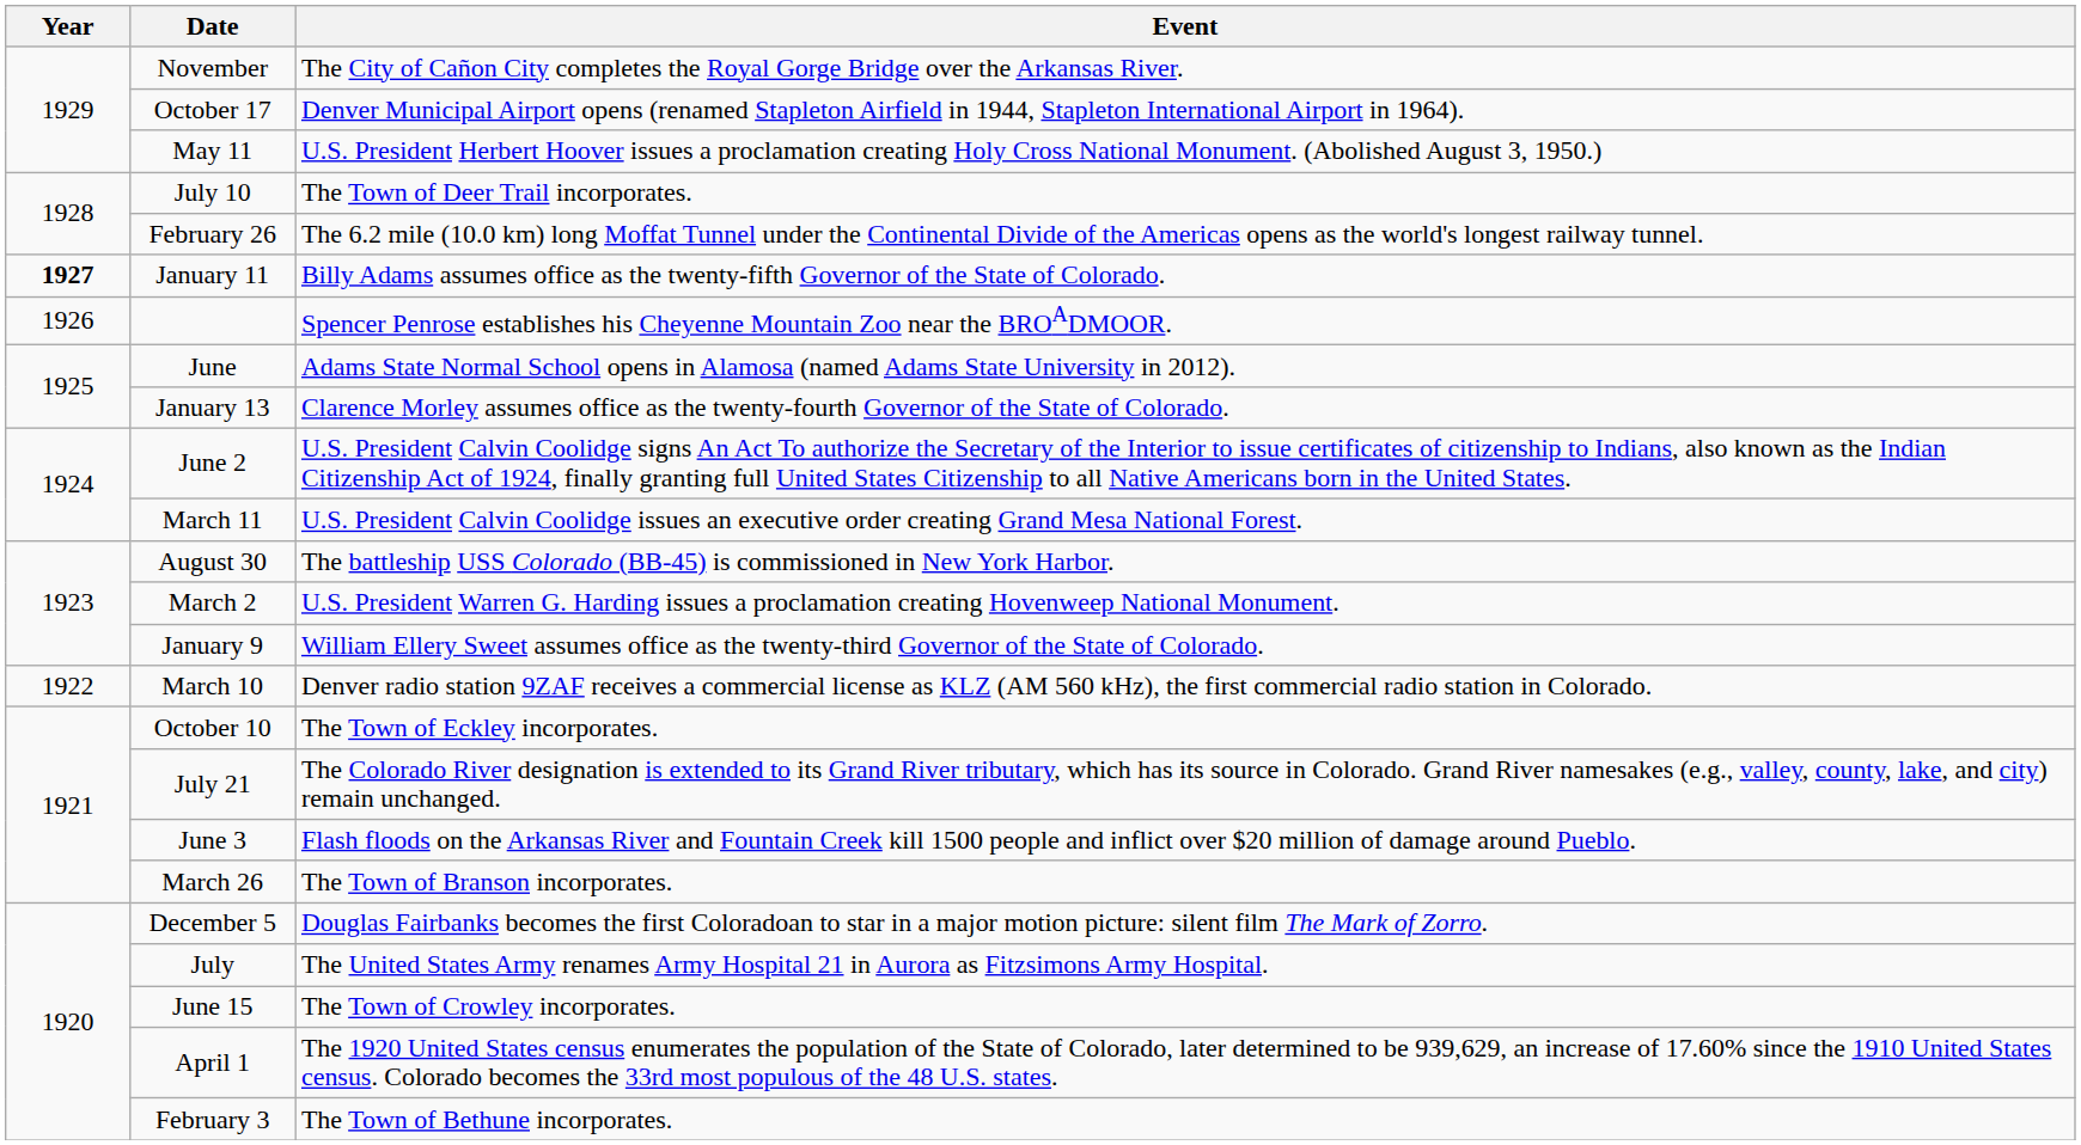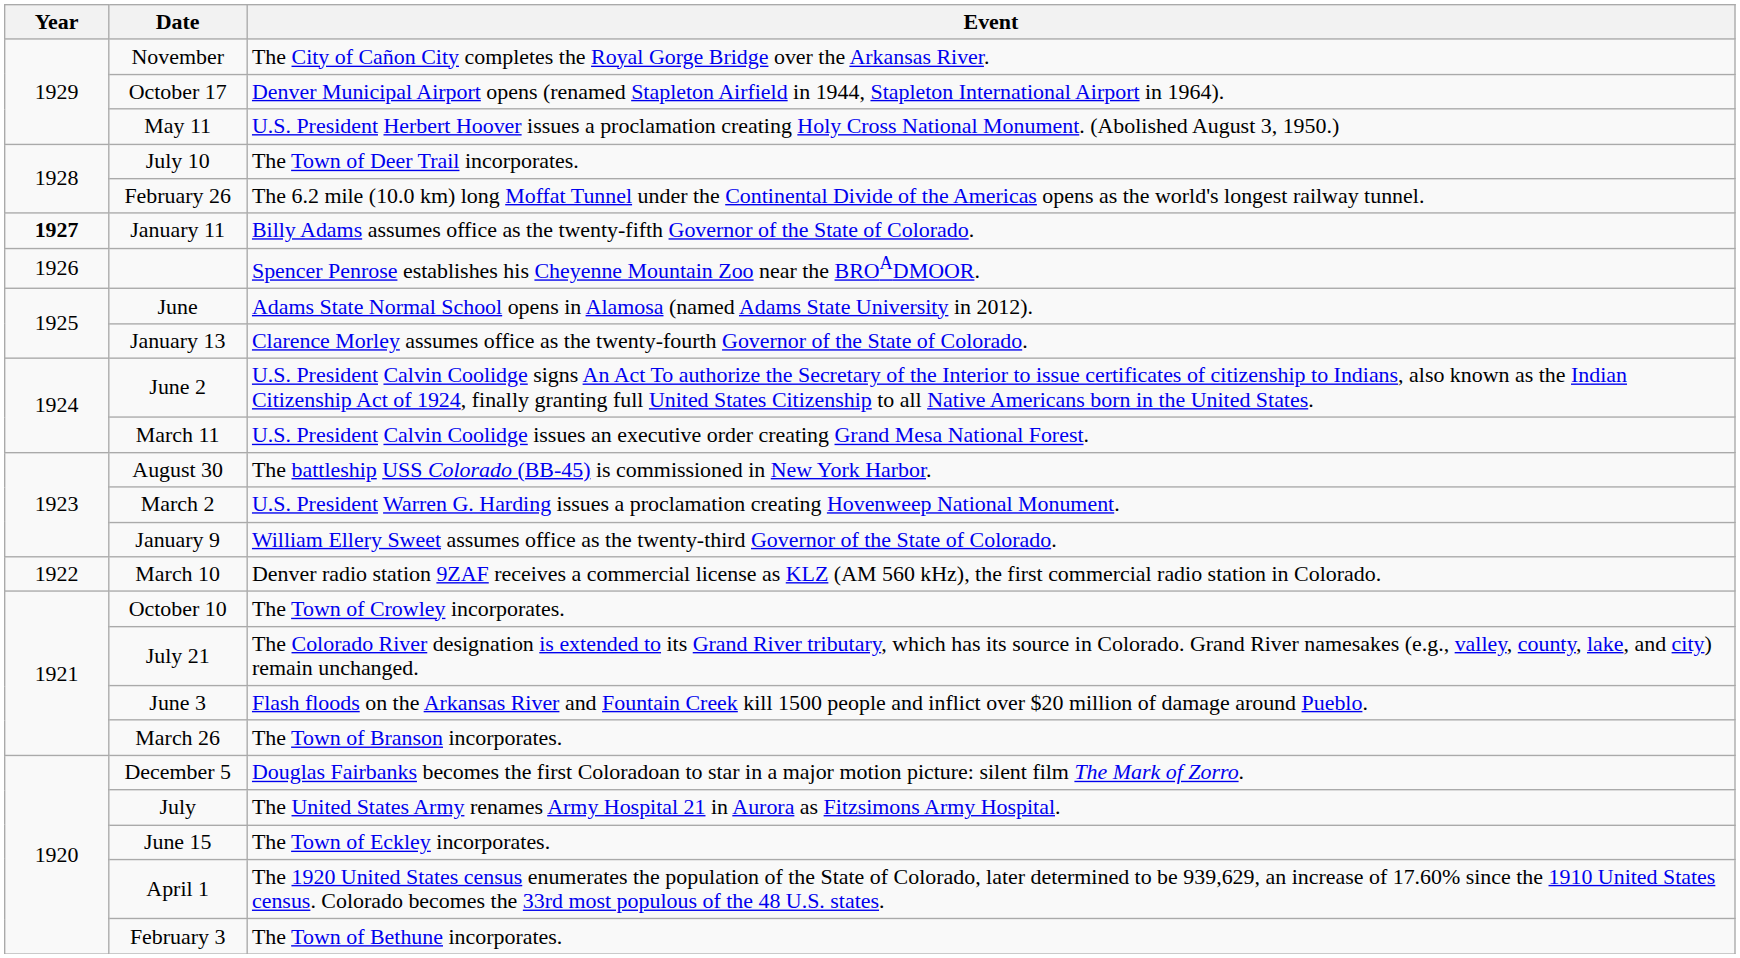October 10 | Event: The Town of Eckley incorporates. -> The Town of Crowley incorporates.
June 15 | Event: The Town of Crowley incorporates. -> The Town of Eckley incorporates.
